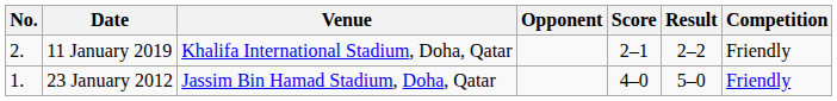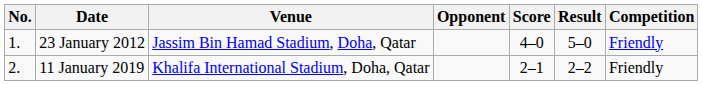rows swapped: 23 January 2012 <-> 11 January 2019
